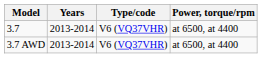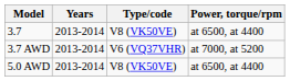3.7 | Type/code: V6 (VQ37VHR) -> V8 (VK50VE)
3.7 AWD | Power, torque/rpm: at 6500, at 4400 -> at 7000, at 5200
+ row: 5.0 AWD | 2013-2014 | V8 (VK50VE) | at 6500, at 4400
